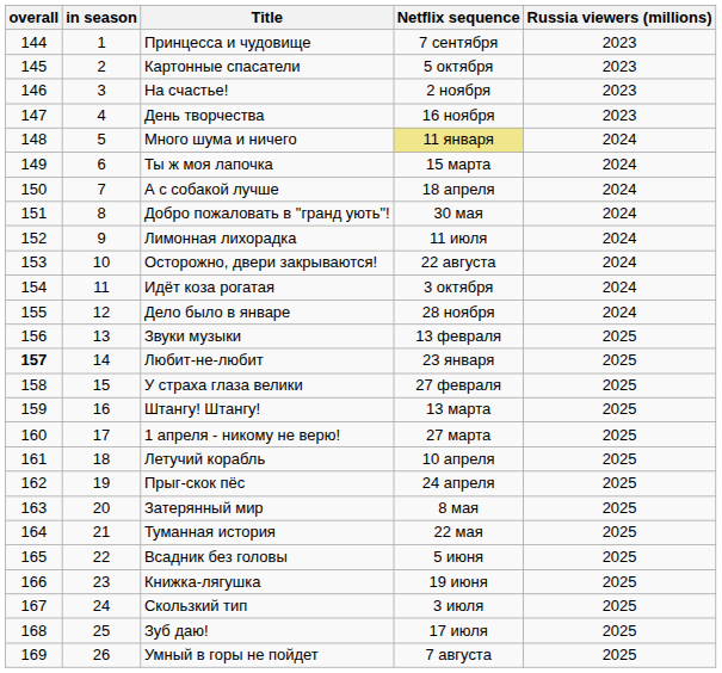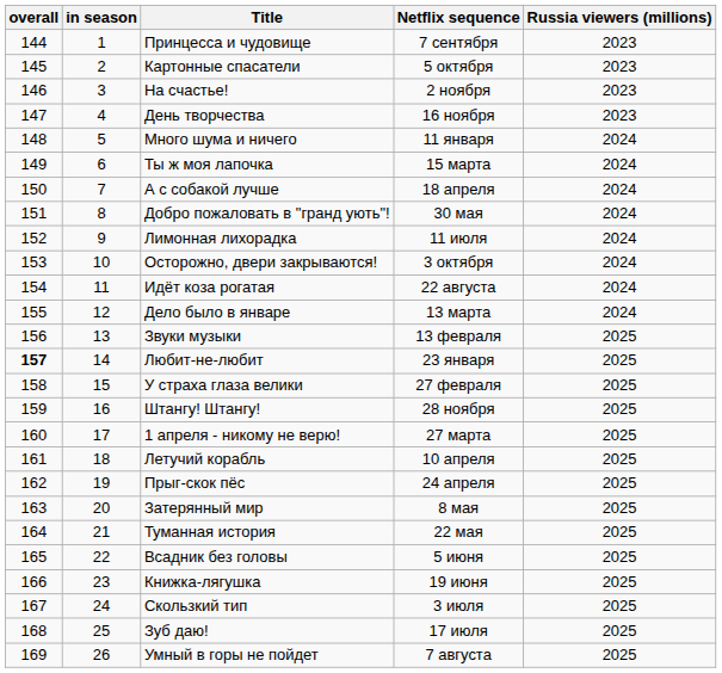Много шума и ничего | Netflix sequence: khaki background -> no background
Осторожно, двери закрываются! | Netflix sequence: 22 августа -> 3 октября
Идёт коза рогатая | Netflix sequence: 3 октября -> 22 августа
Дело было в январе | Netflix sequence: 28 ноября -> 13 марта
Штангу! Штангу! | Netflix sequence: 13 марта -> 28 ноября
